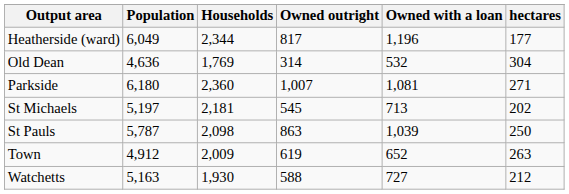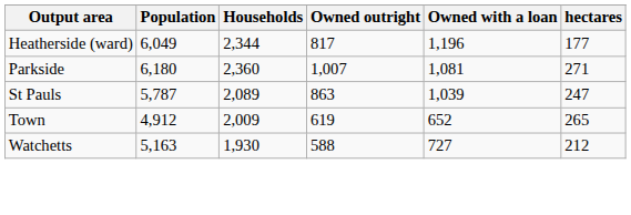- row: Old Dean | 4,636 | 1,769 | 314 | 532 | 304
- row: St Michaels | 5,197 | 2,181 | 545 | 713 | 202
St Pauls | Households: 2,098 -> 2,089
St Pauls | hectares: 250 -> 247
Town | hectares: 263 -> 265
